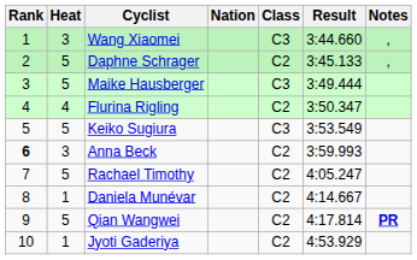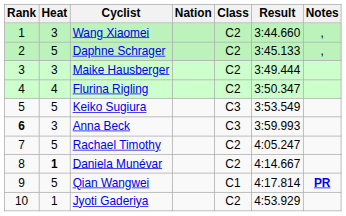Wang Xiaomei | Class: C3 -> C2
Maike Hausberger | Heat: 5 -> 3
Maike Hausberger | Class: C3 -> C2
Anna Beck | Class: C2 -> C3
Daniela Munévar | Heat: normal -> bold
Qian Wangwei | Class: C2 -> C1
